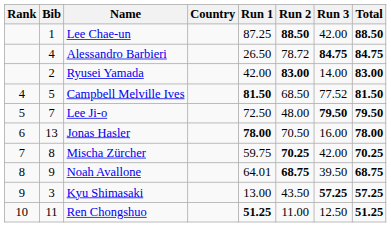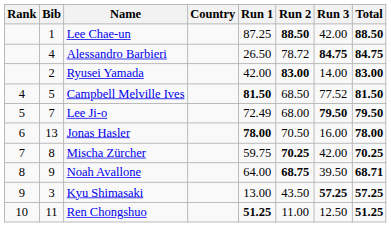Lee Ji-o | Run 1: 72.50 -> 72.49
Lee Ji-o | Run 2: 48.00 -> 68.00
Noah Avallone | Run 1: 64.01 -> 64.00
Noah Avallone | Total: 68.75 -> 68.71
